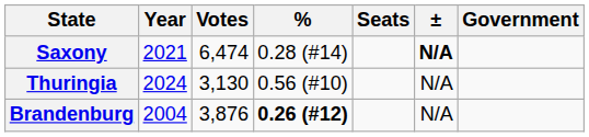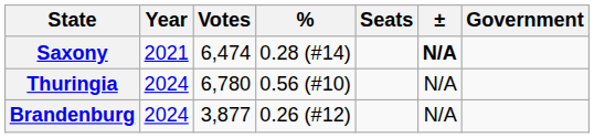Thuringia | Votes: 3,130 -> 6,780
Brandenburg | Year: 2004 -> 2024
Brandenburg | Votes: 3,876 -> 3,877
Brandenburg | %: bold -> normal
